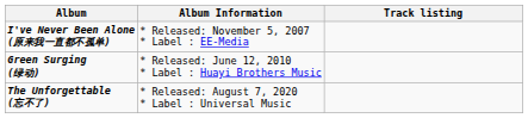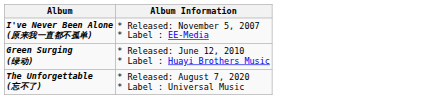- column: Track listing
